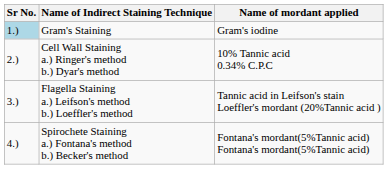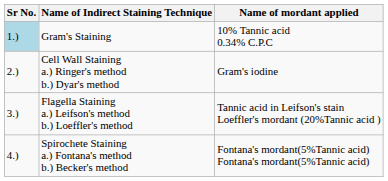Gram's Staining | Name of mordant applied: Gram's iodine -> 10% Tannic acid 0.34% C.P.C
Cell Wall Staining a.) Ringer's method b.) Dyar's method | Name of mordant applied: 10% Tannic acid 0.34% C.P.C -> Gram's iodine
